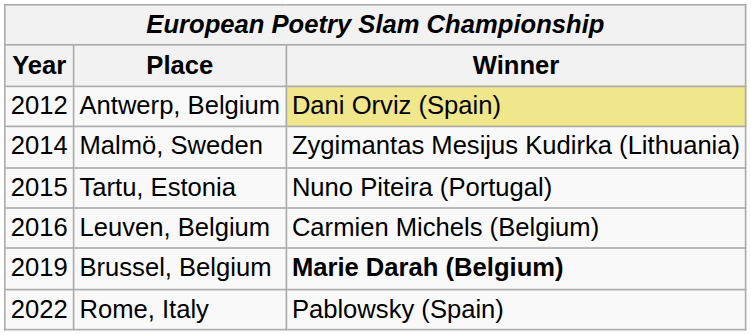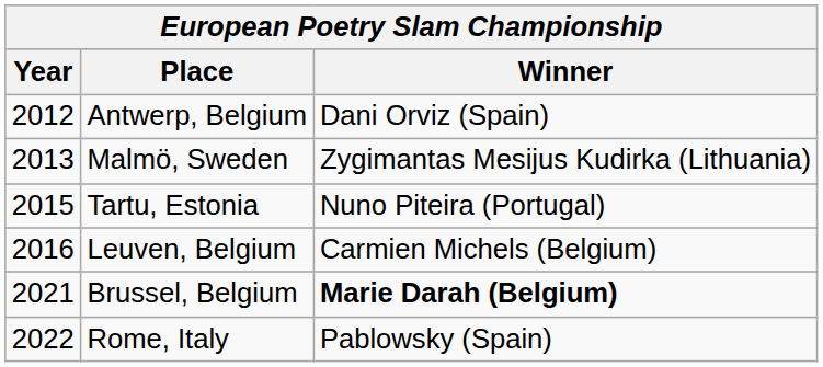Antwerp, Belgium | Winner: khaki background -> no background
Malmö, Sweden | Year: 2014 -> 2013
Brussel, Belgium | Year: 2019 -> 2021
